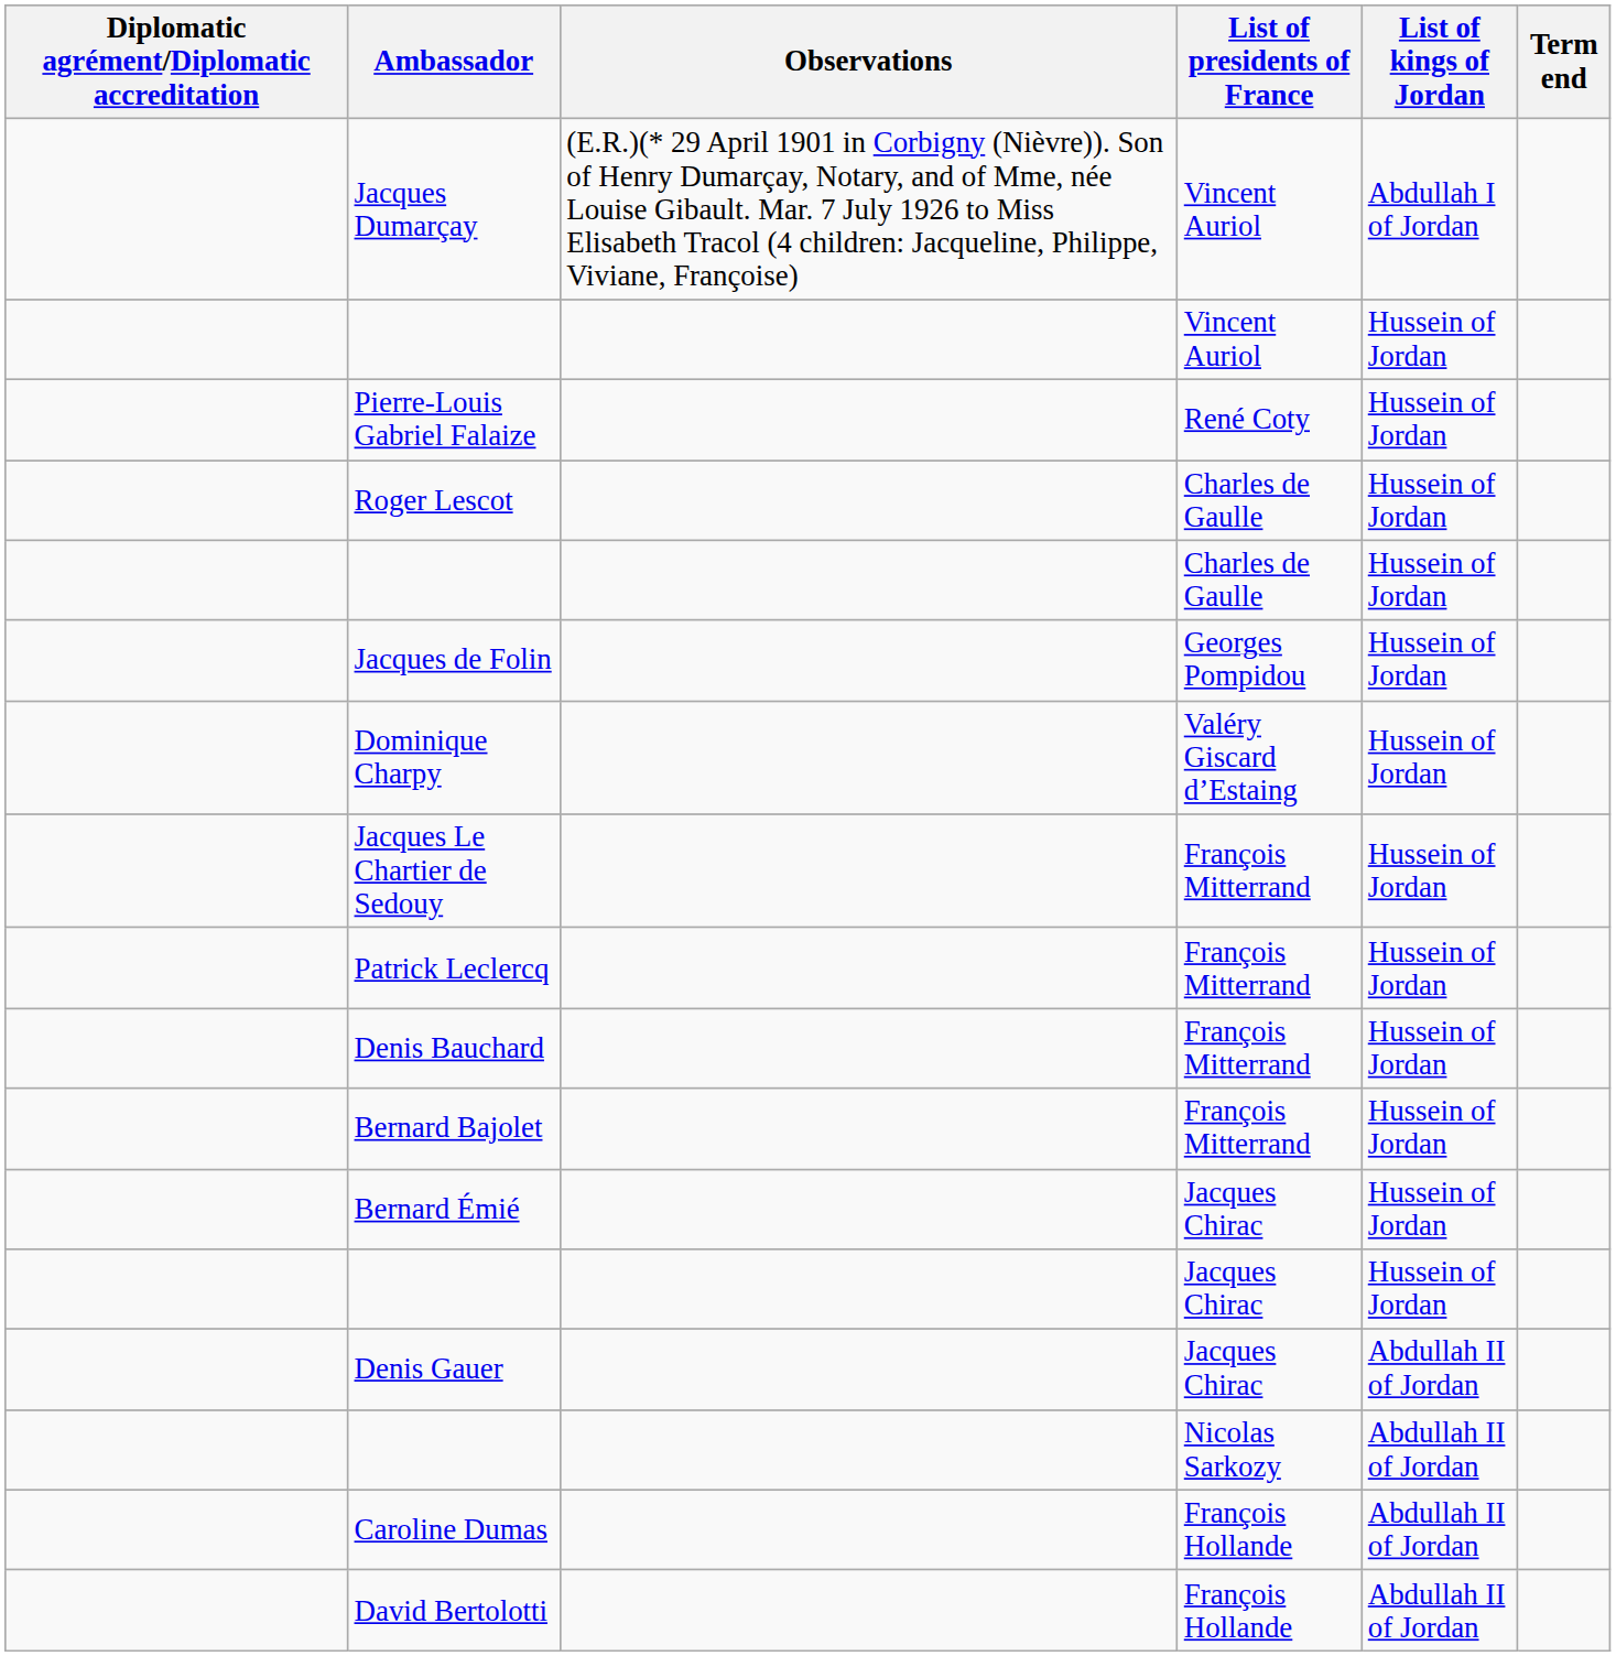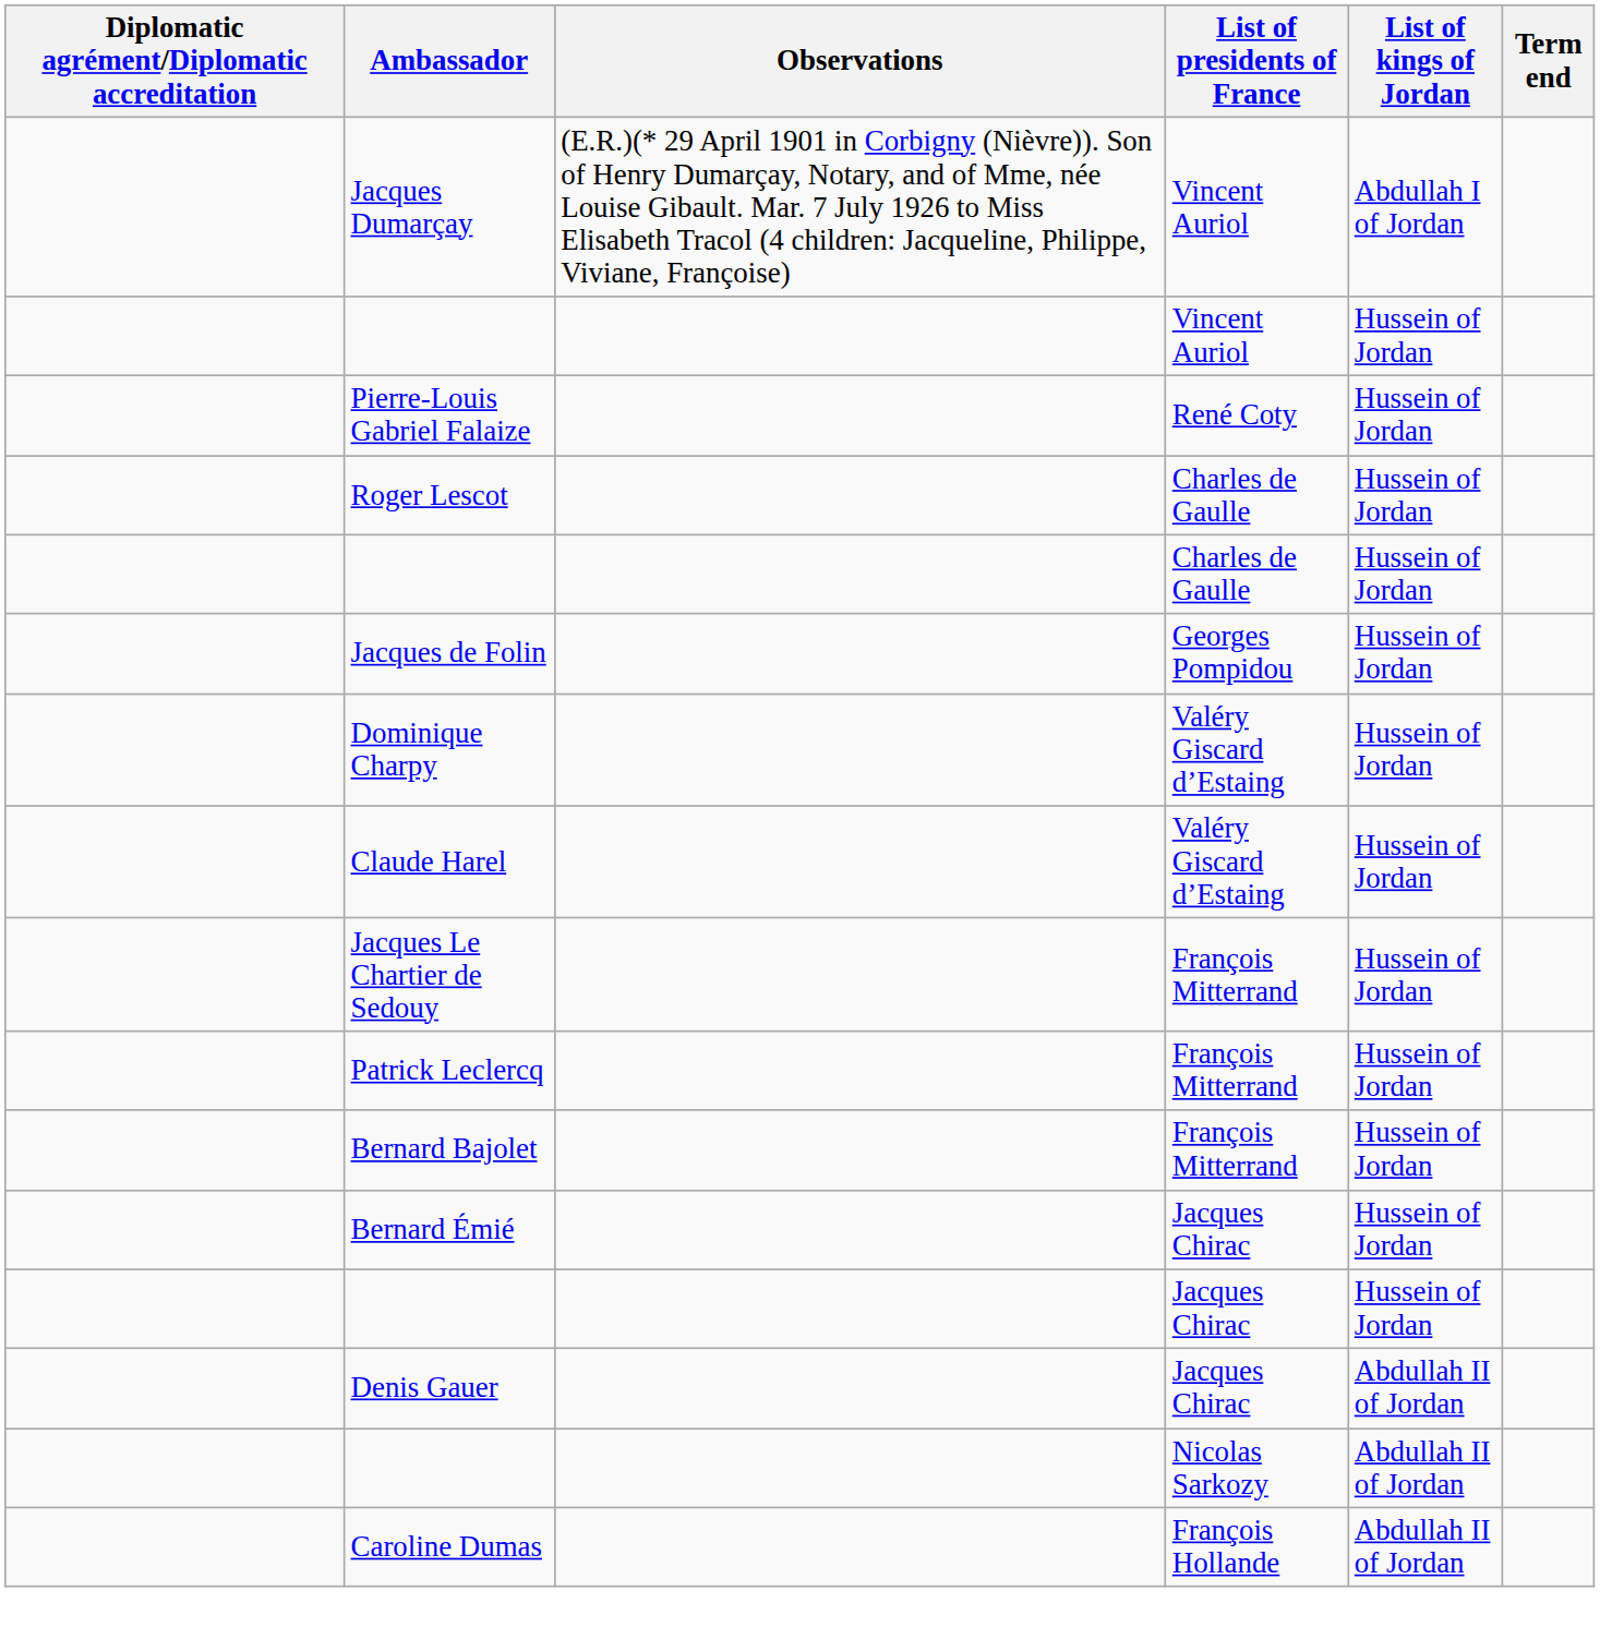+ row: Claude Harel | Valéry Giscard d’Estaing | Hussein of Jordan
- row: Denis Bauchard | François Mitterrand | Hussein of Jordan
- row: David Bertolotti | François Hollande | Abdullah II of Jordan
